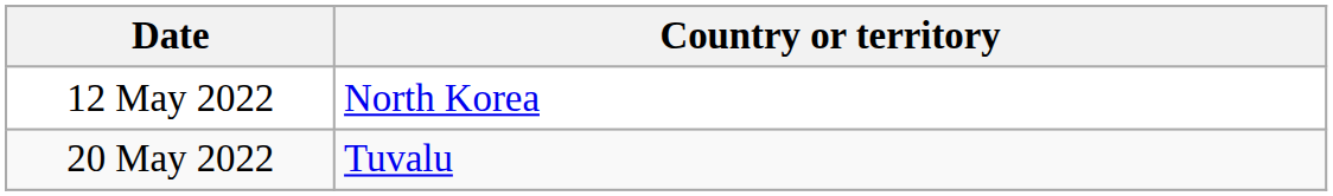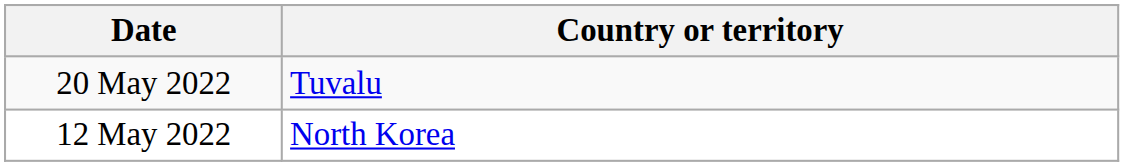rows swapped: 12 May 2022 <-> 20 May 2022
